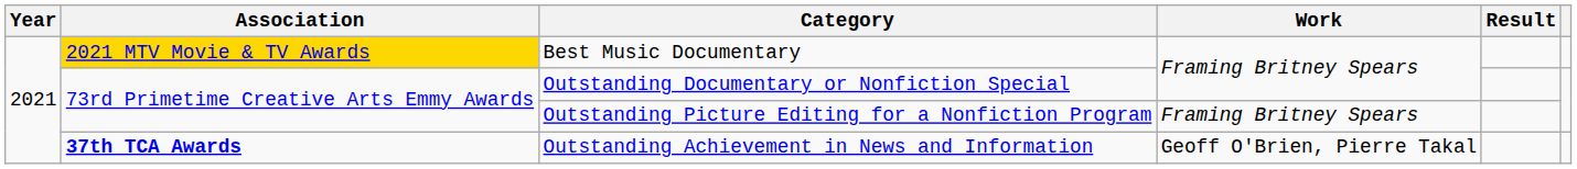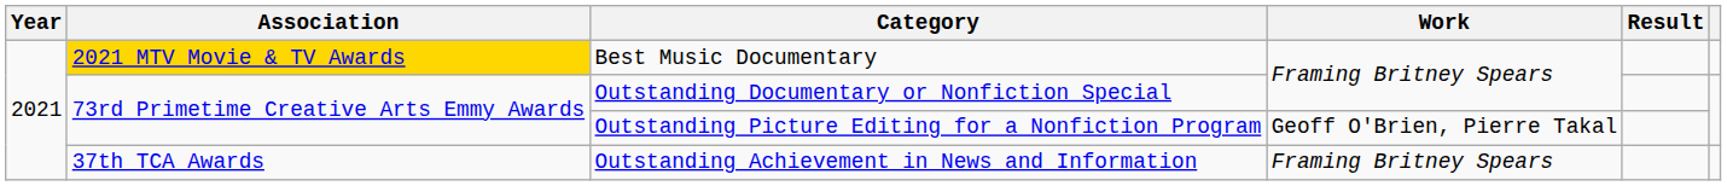Outstanding Picture Editing for a Nonfiction Program | Work: Framing Britney Spears -> Geoff O'Brien, Pierre Takal
Outstanding Achievement in News and Information | Association: bold -> normal
Outstanding Achievement in News and Information | Work: Geoff O'Brien, Pierre Takal -> Framing Britney Spears
